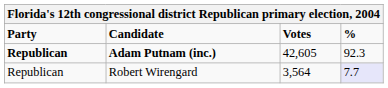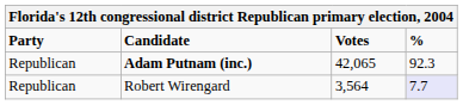Adam Putnam (inc.) | Party: bold -> normal
Adam Putnam (inc.) | Votes: 42,605 -> 42,065
